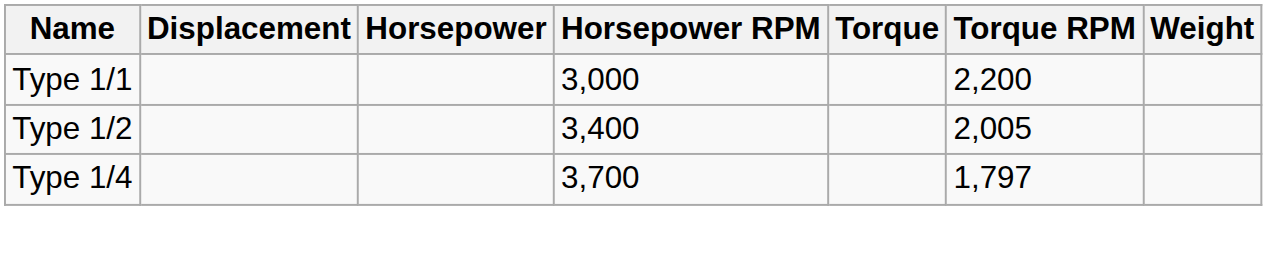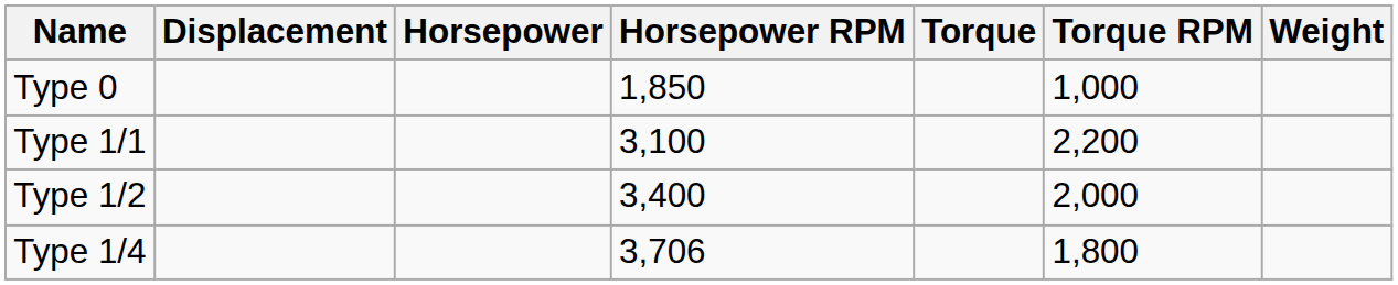+ row: Type 0 | 1,850 | 1,000
Type 1/1 | Horsepower RPM: 3,000 -> 3,100
Type 1/2 | Torque RPM: 2,005 -> 2,000
Type 1/4 | Horsepower RPM: 3,700 -> 3,706
Type 1/4 | Torque RPM: 1,797 -> 1,800
